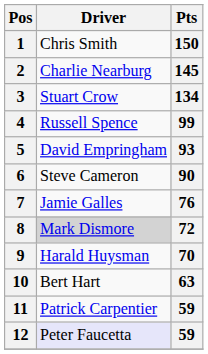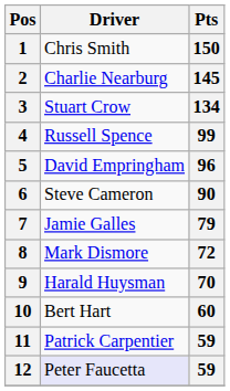5 | Pts: 93 -> 96
7 | Pts: 76 -> 79
8 | Driver: lightgrey background -> no background
10 | Pts: 63 -> 60
